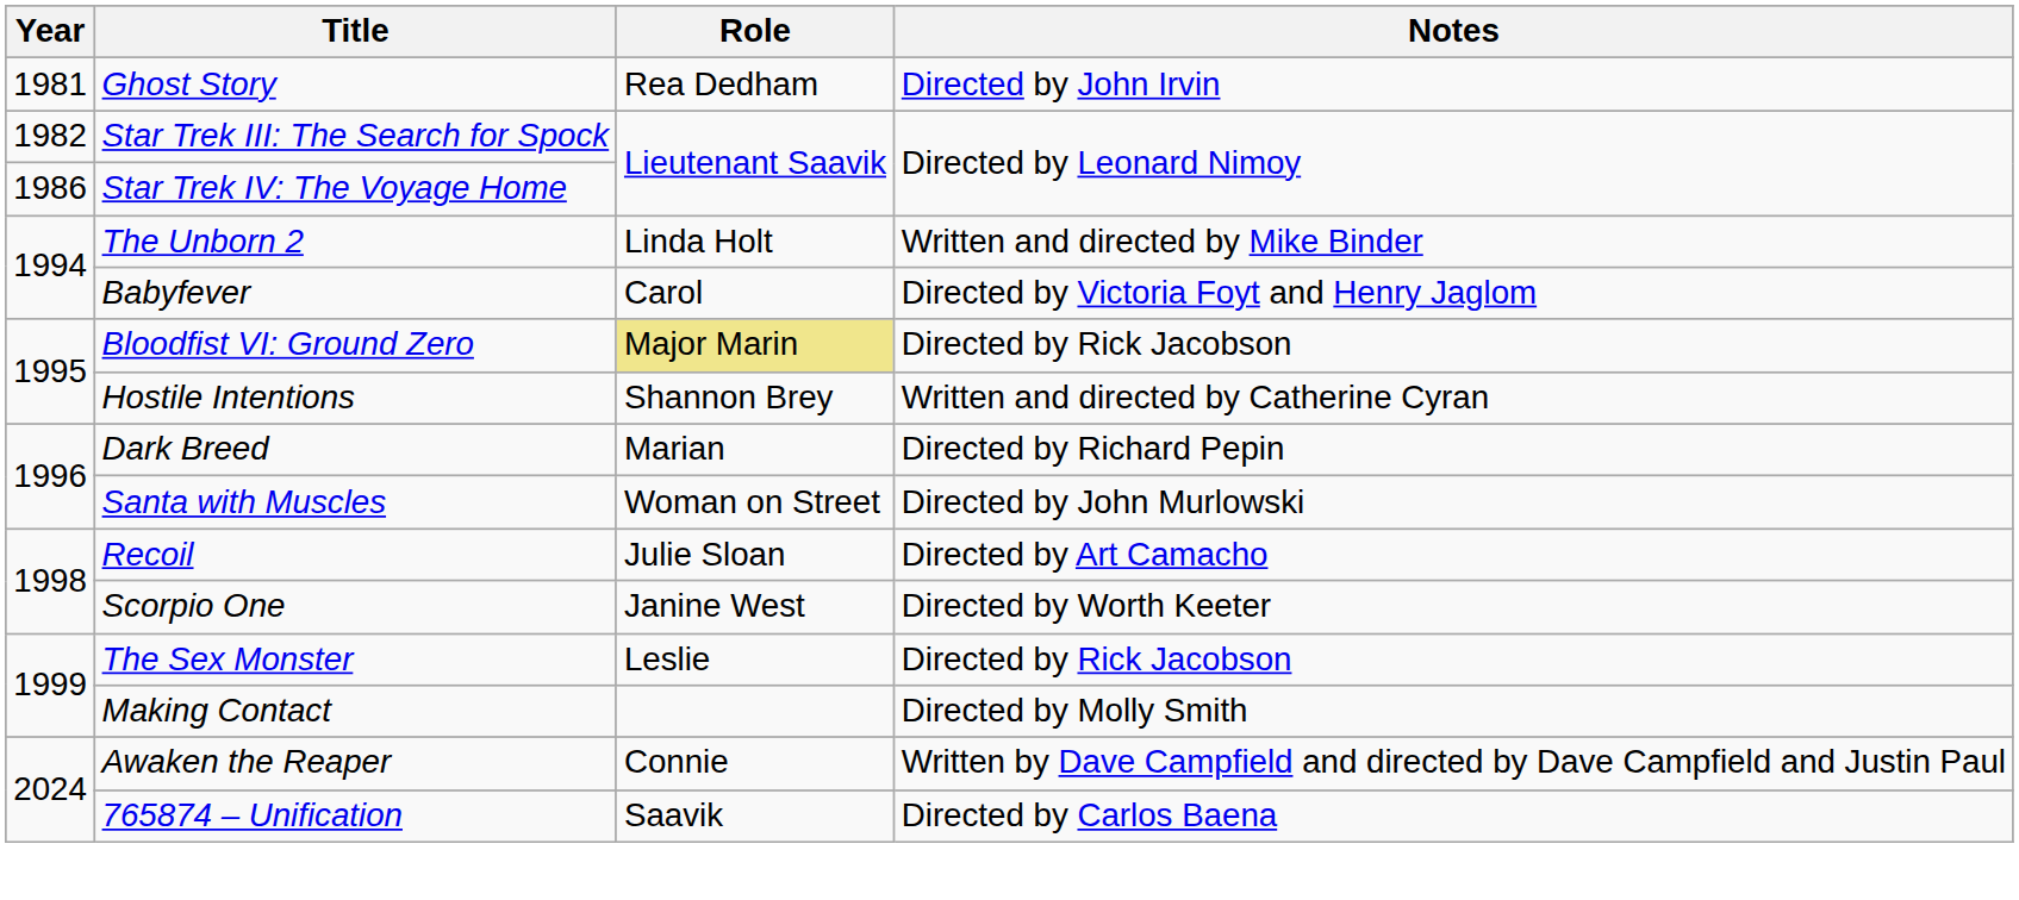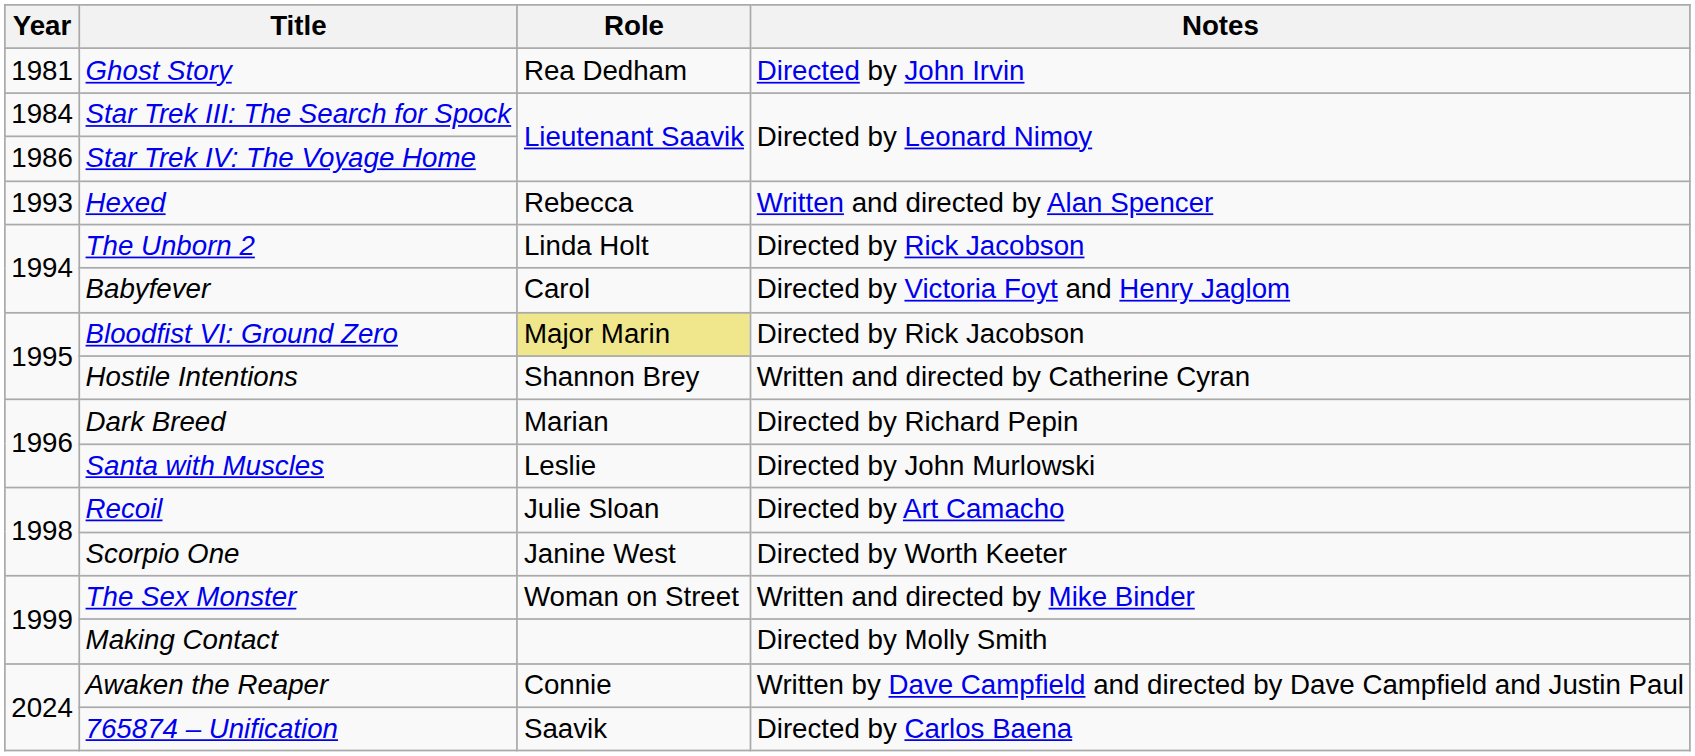Star Trek III: The Search for Spock | Year: 1982 -> 1984
+ row: 1993 | Hexed | Rebecca | Written and directed by Alan Spencer
The Unborn 2 | Notes: Written and directed by Mike Binder -> Directed by Rick Jacobson
Santa with Muscles | Role: Woman on Street -> Leslie
The Sex Monster | Role: Leslie -> Woman on Street
The Sex Monster | Notes: Directed by Rick Jacobson -> Written and directed by Mike Binder
